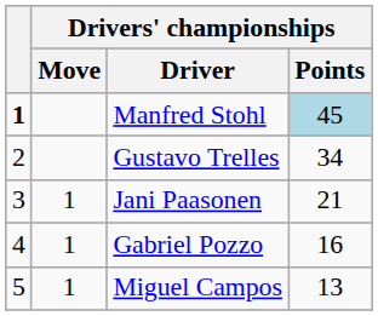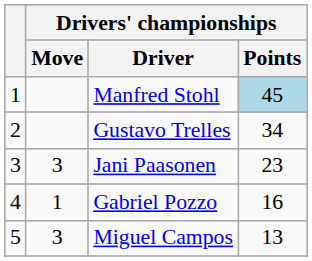Manfred Stohl | column 1: bold -> normal
Jani Paasonen | Drivers' championships / Move: 1 -> 3
Jani Paasonen | Drivers' championships / Points: 21 -> 23
Miguel Campos | Drivers' championships / Move: 1 -> 3
